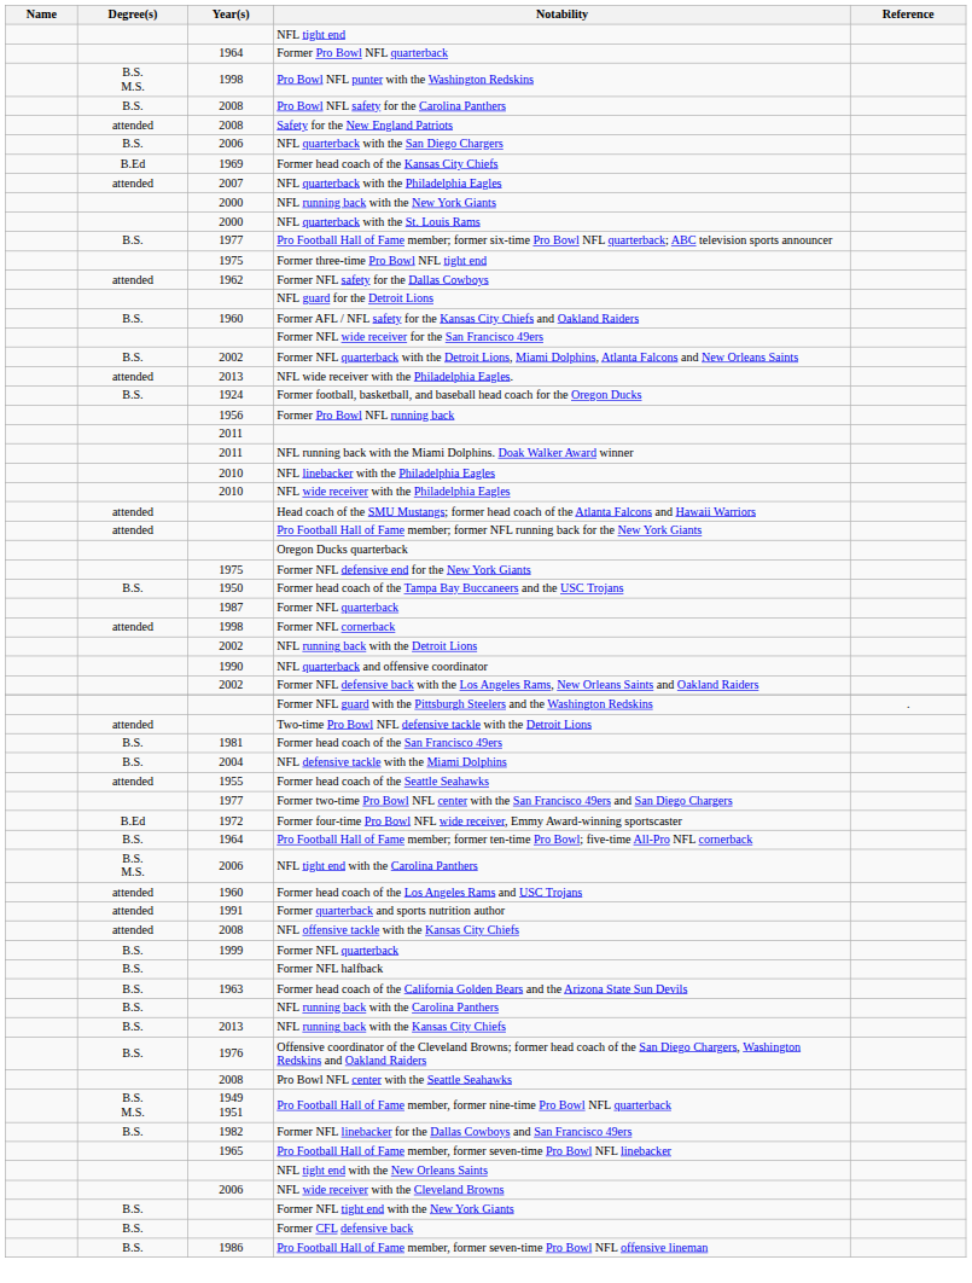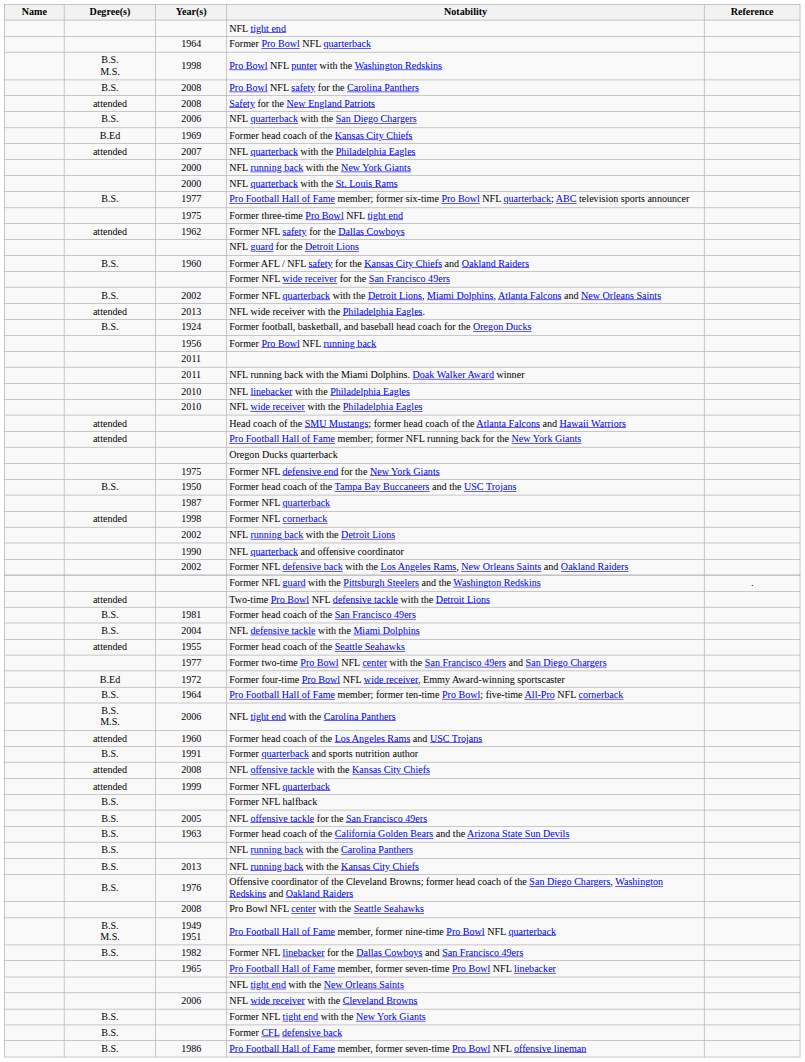Former quarterback and sports nutrition author | Degree(s): attended -> B.S.
1999 / Former NFL quarterback | Degree(s): B.S. -> attended
+ row: B.S. | 2005 | NFL offensive tackle for the San Francisco 49ers
